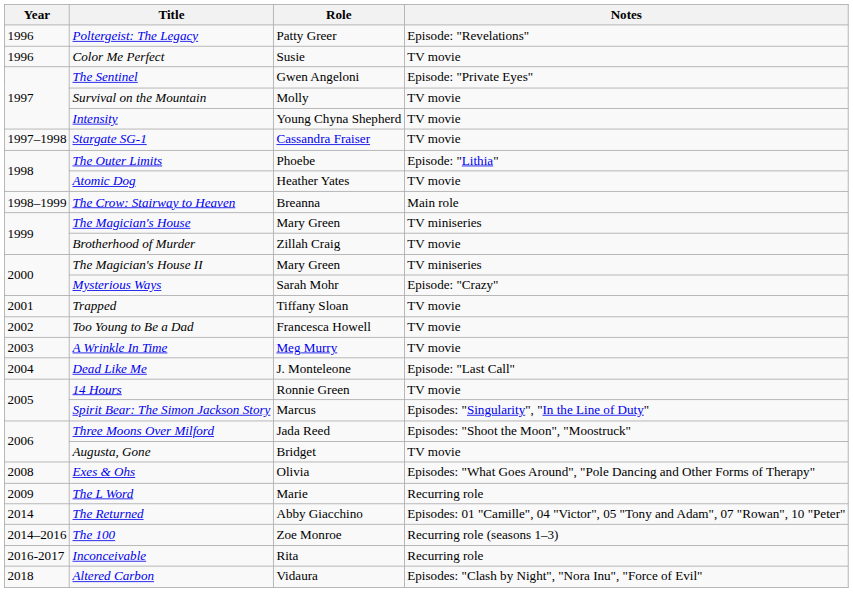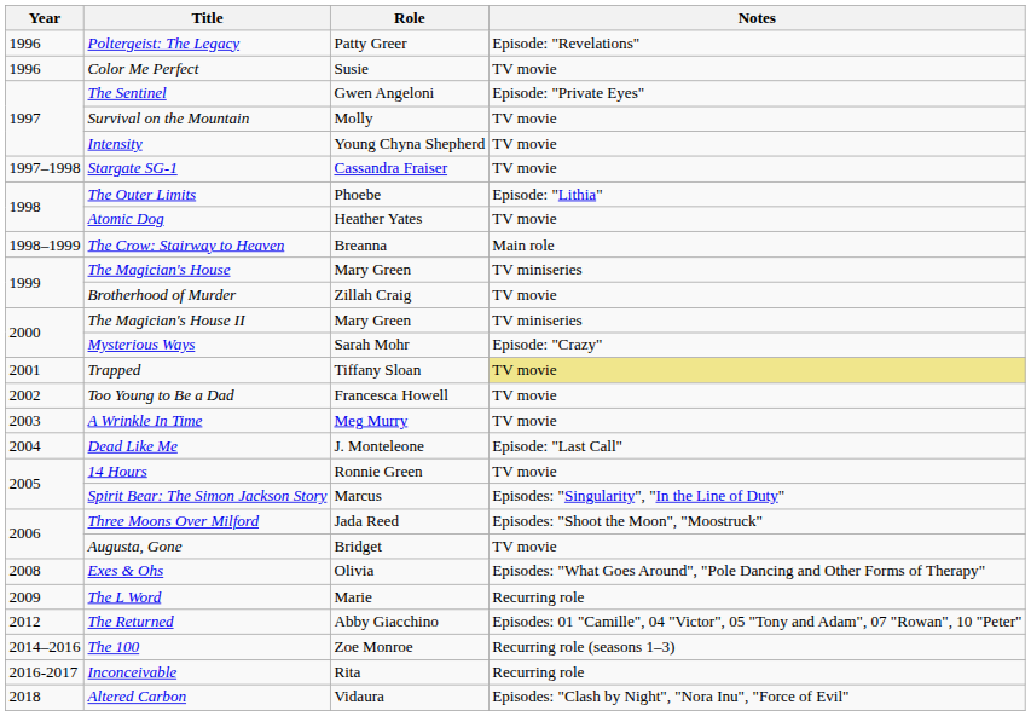Trapped | Notes: no background -> khaki background
The Returned | Year: 2014 -> 2012
